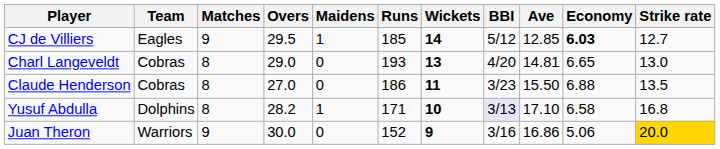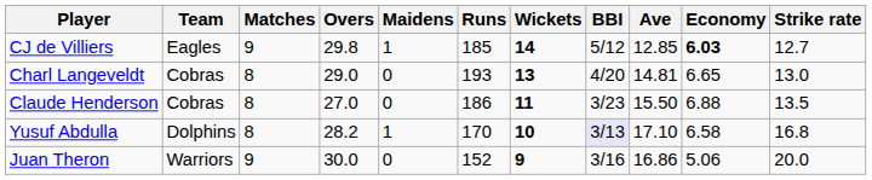CJ de Villiers | Overs: 29.5 -> 29.8
Yusuf Abdulla | Runs: 171 -> 170
Juan Theron | Strike rate: gold background -> no background
